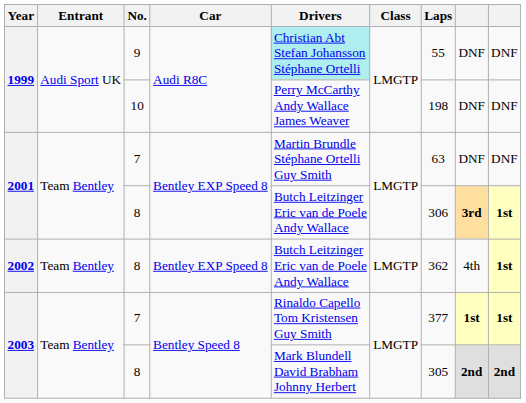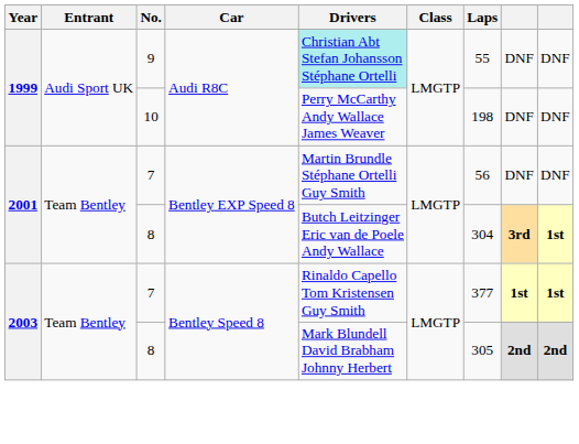2001 / 7 | Laps: 63 -> 56
2001 / 8 | Laps: 306 -> 304
- row: 2002 | Team Bentley | 8 | Bentley EXP Speed 8 | Butch Leitzinger Eric van de Poele Andy Wallace | LMGTP | 362 | 4th | 1st
